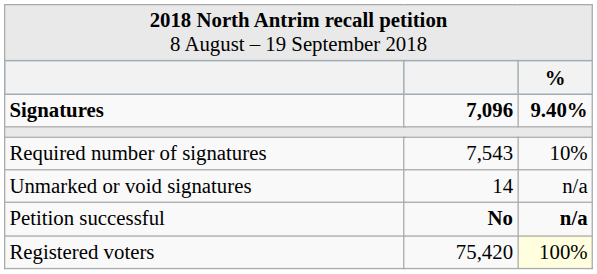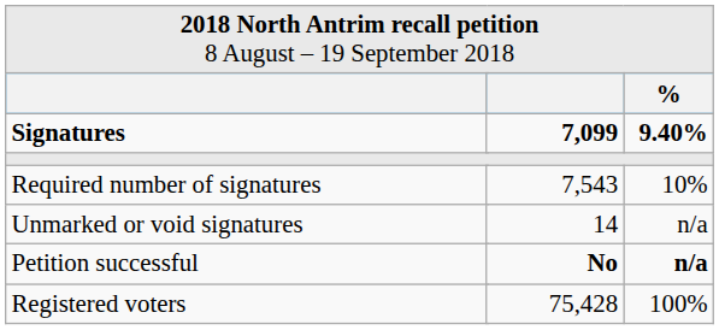Signatures | column 3: 7,096 -> 7,099
Registered voters | column 3: 75,420 -> 75,428
Registered voters | column 4: lightyellow background -> no background
